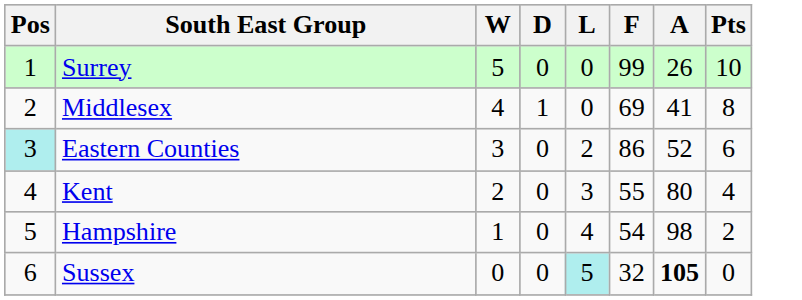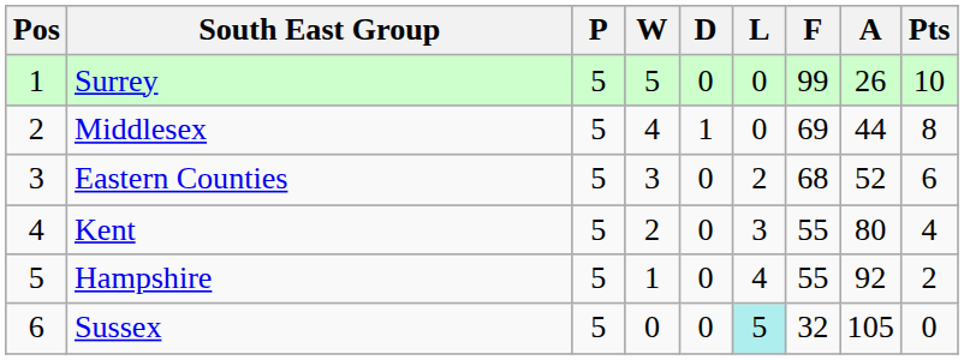+ column: P | 5 | 5 | 5 | 5 | 5 | 5
Middlesex | A: 41 -> 44
Eastern Counties | Pos: paleturquoise background -> no background
Eastern Counties | F: 86 -> 68
Hampshire | F: 54 -> 55
Hampshire | A: 98 -> 92
Sussex | A: bold -> normal
